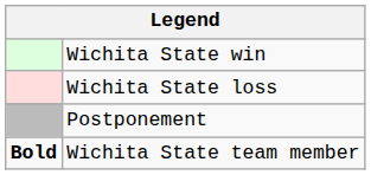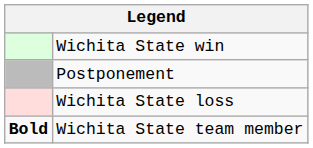rows swapped: Wichita State loss <-> Postponement
